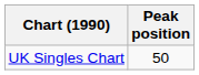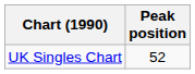UK Singles Chart | Peak position: 50 -> 52
